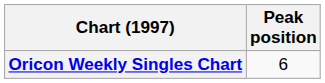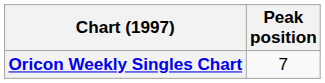Oricon Weekly Singles Chart | Peak position: 6 -> 7
